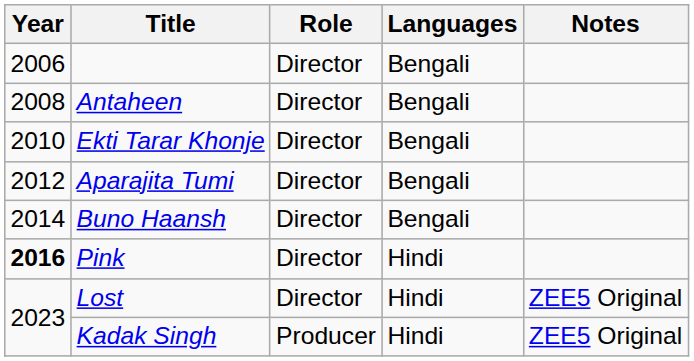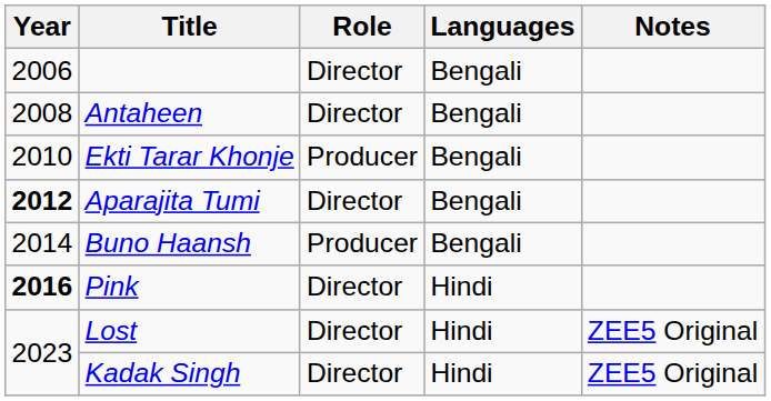Ekti Tarar Khonje | Role: Director -> Producer
Aparajita Tumi | Year: normal -> bold
Buno Haansh | Role: Director -> Producer
Kadak Singh | Role: Producer -> Director
